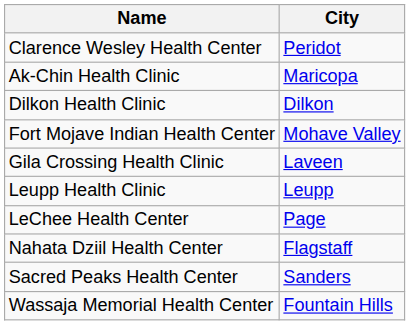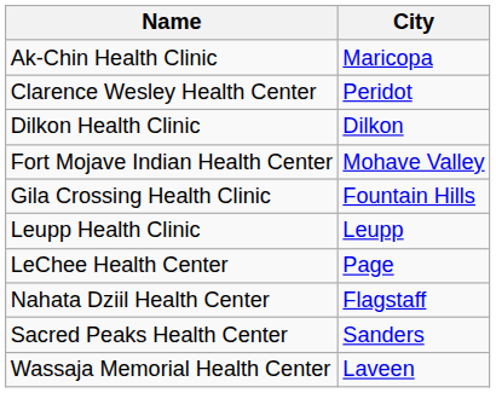rows swapped: Ak-Chin Health Clinic <-> Clarence Wesley Health Center
Gila Crossing Health Clinic | City: Laveen -> Fountain Hills
Wassaja Memorial Health Center | City: Fountain Hills -> Laveen
